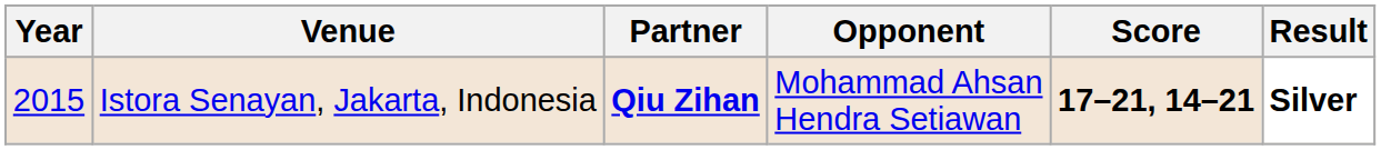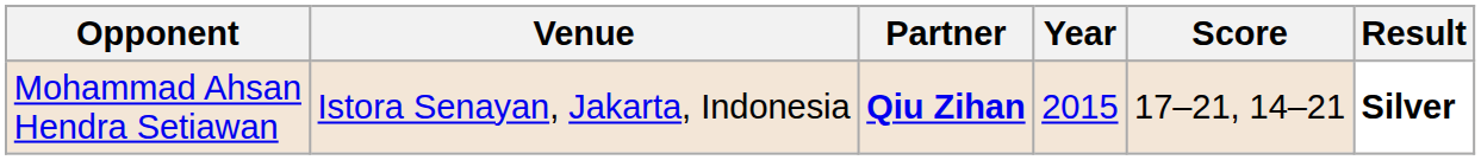columns swapped: Year <-> Opponent
Istora Senayan, Jakarta, Indonesia | Score: bold -> normal
